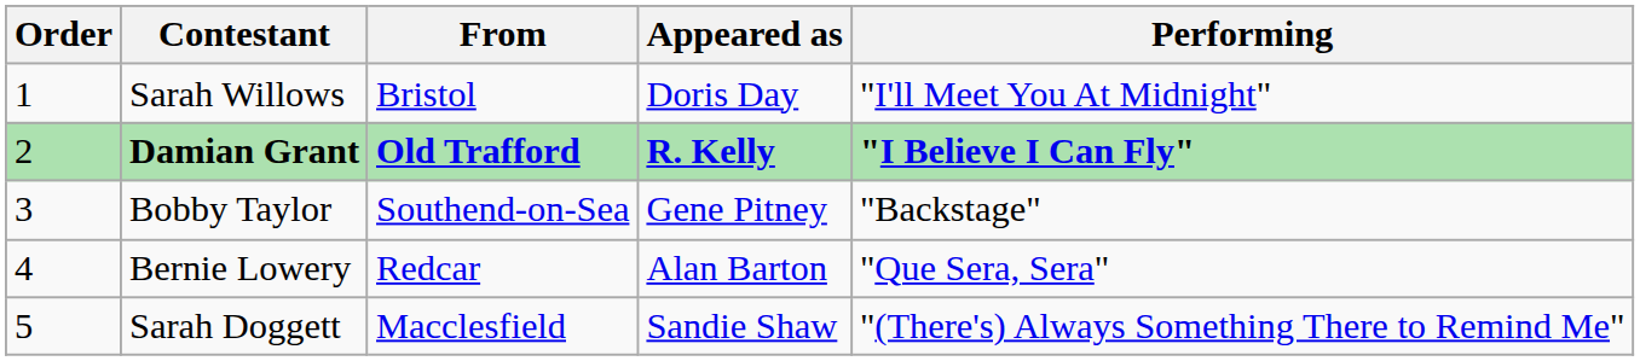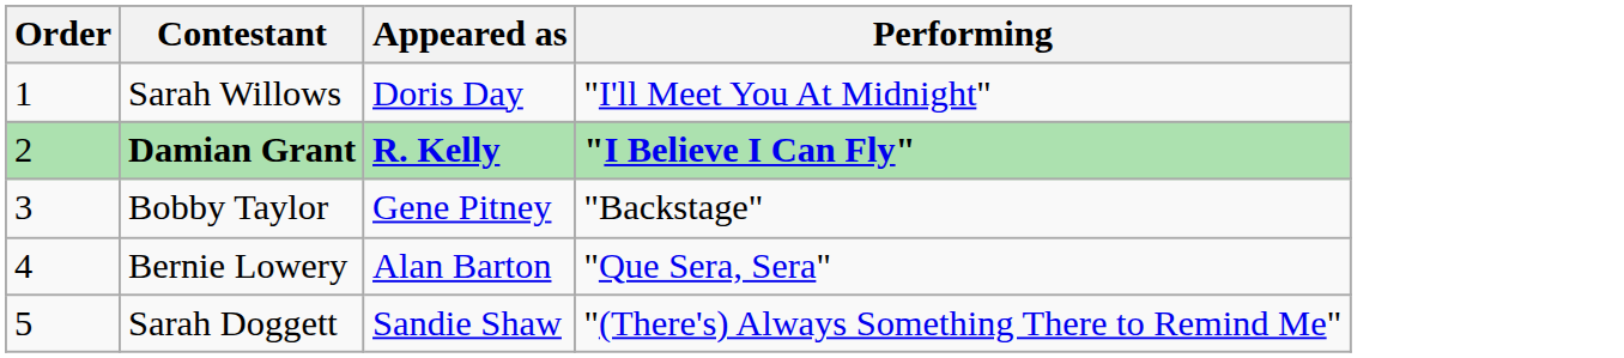- column: From | Bristol | Old Trafford | Southend-on-Sea | Redcar | Macclesfield
